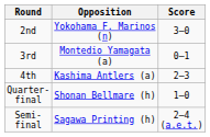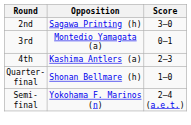2nd | Opposition: Yokohama F. Marinos (n) -> Sagawa Printing (h)
Semi-final | Opposition: Sagawa Printing (h) -> Yokohama F. Marinos (n)
